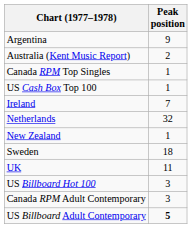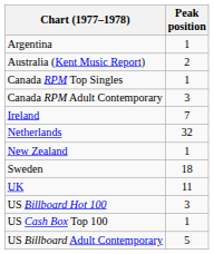Argentina | Peak position: 9 -> 1
rows swapped: Canada RPM Adult Contemporary <-> US Cash Box Top 100
US Billboard Adult Contemporary | Peak position: bold -> normal
